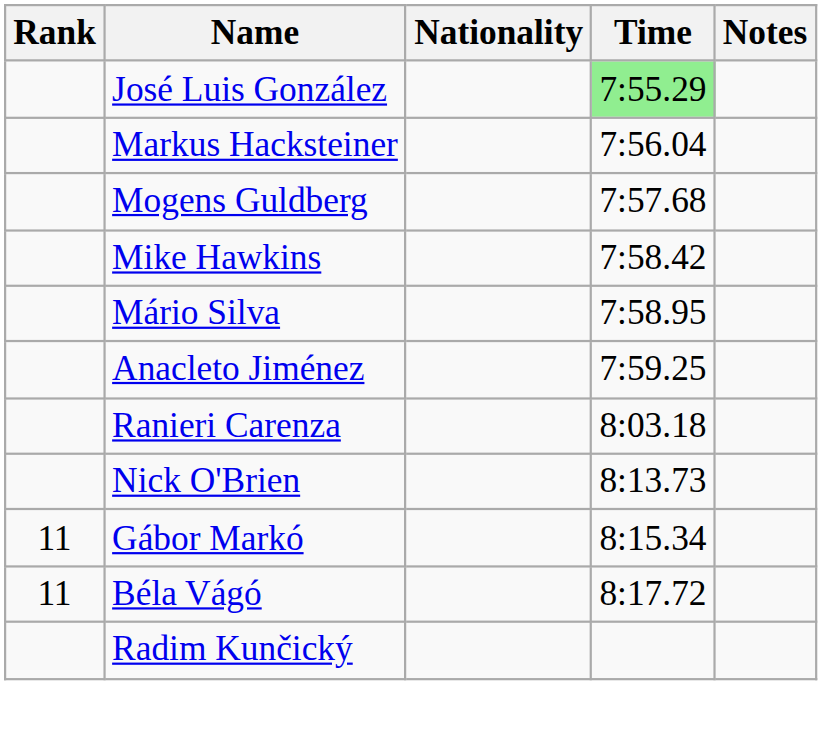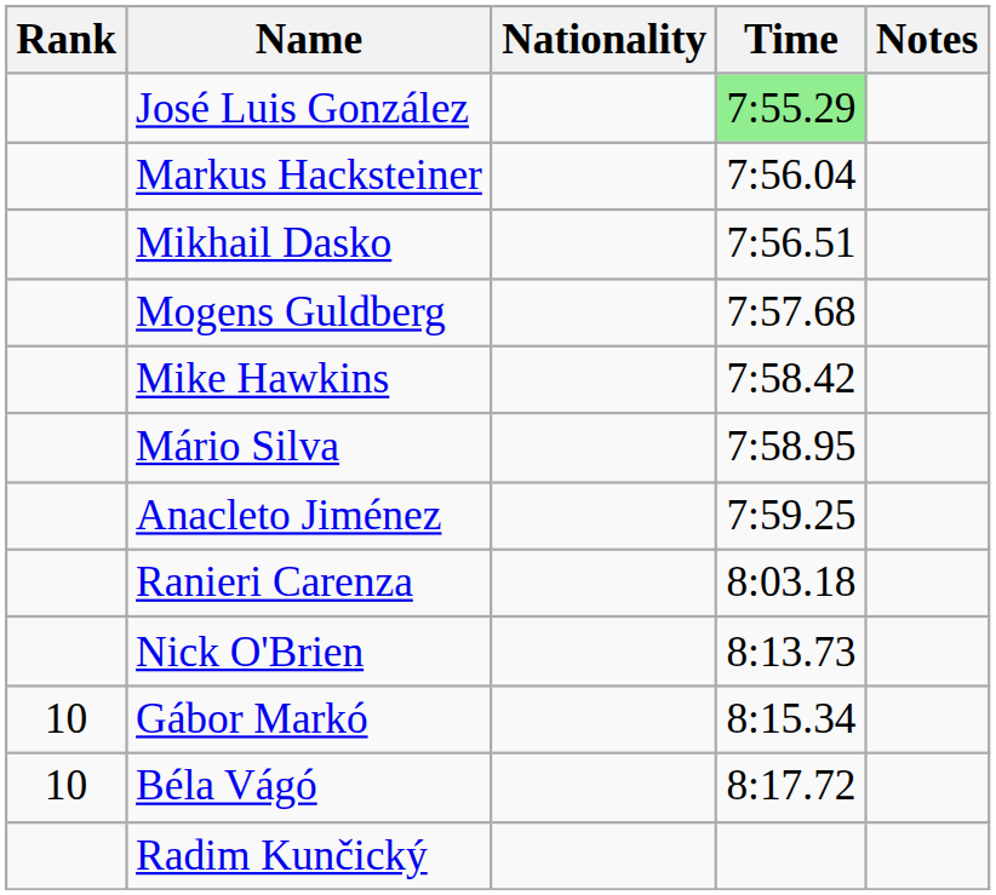+ row: Mikhail Dasko | 7:56.51
Gábor Markó | Rank: 11 -> 10
Béla Vágó | Rank: 11 -> 10
